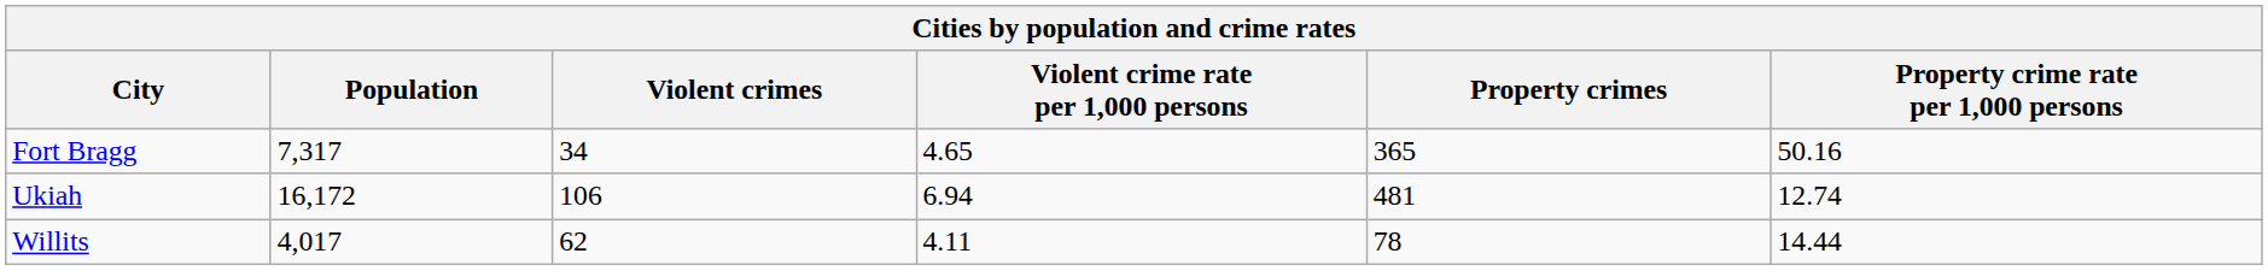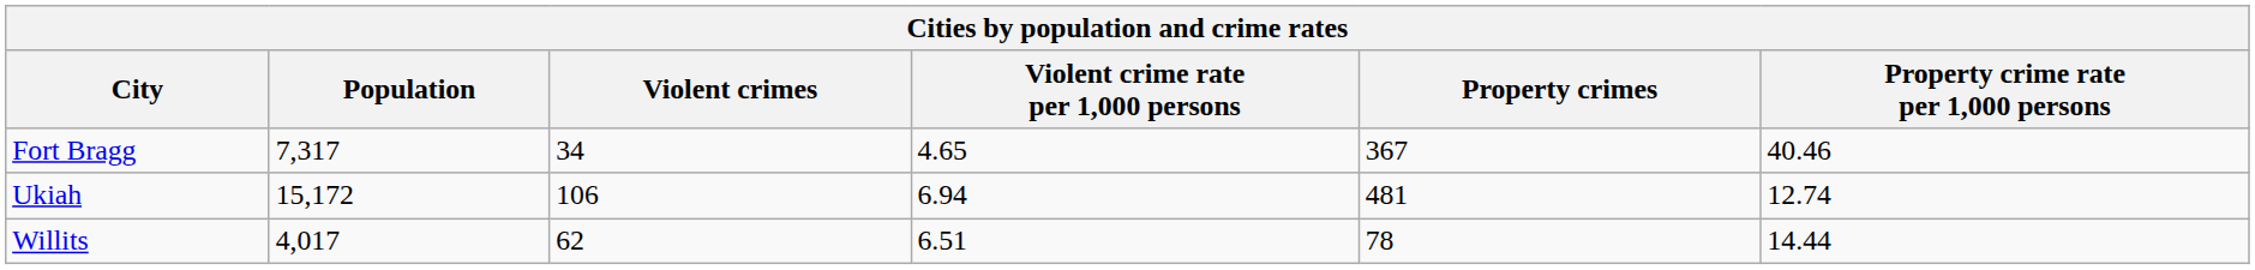Fort Bragg | Property crimes: 365 -> 367
Fort Bragg | Property crime rate per 1,000 persons: 50.16 -> 40.46
Ukiah | Population: 16,172 -> 15,172
Willits | Violent crime rate per 1,000 persons: 4.11 -> 6.51
